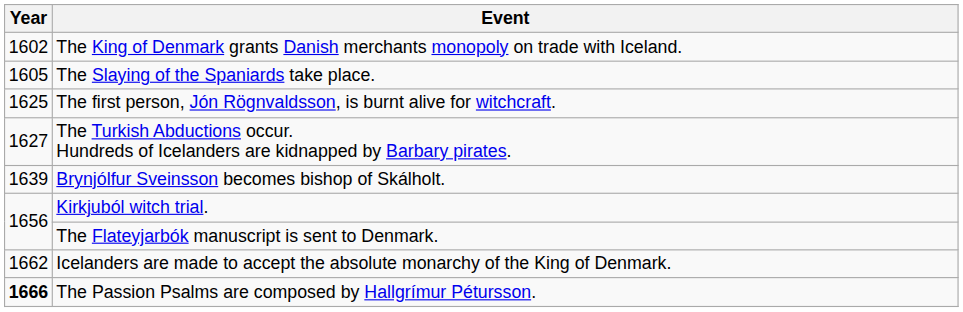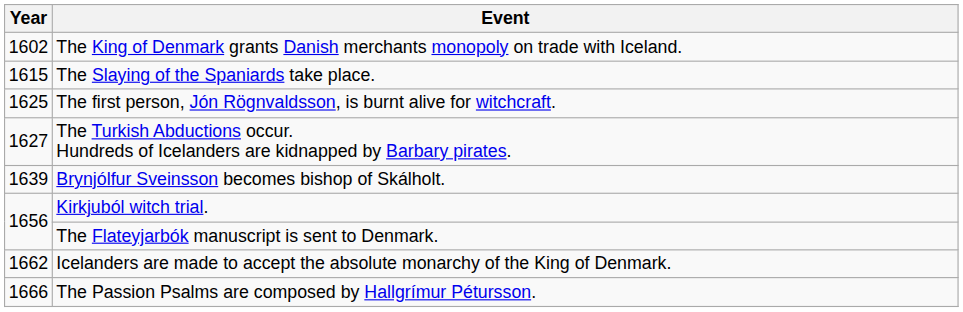The Slaying of the Spaniards take place. | Year: 1605 -> 1615
The Passion Psalms are composed by Hallgrímur Pétursson. | Year: bold -> normal
